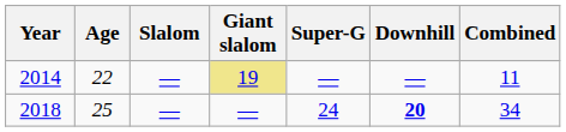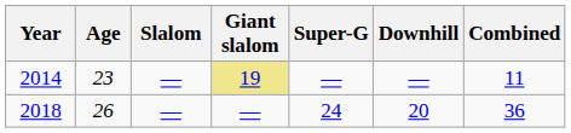2014 | Age: 22 -> 23
2018 | Age: 25 -> 26
2018 | Downhill: bold -> normal
2018 | Combined: 34 -> 36
